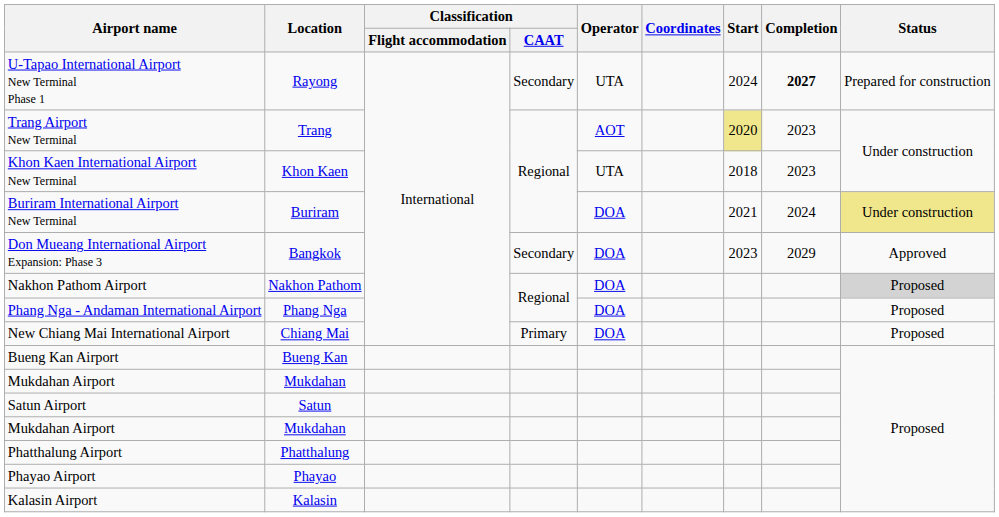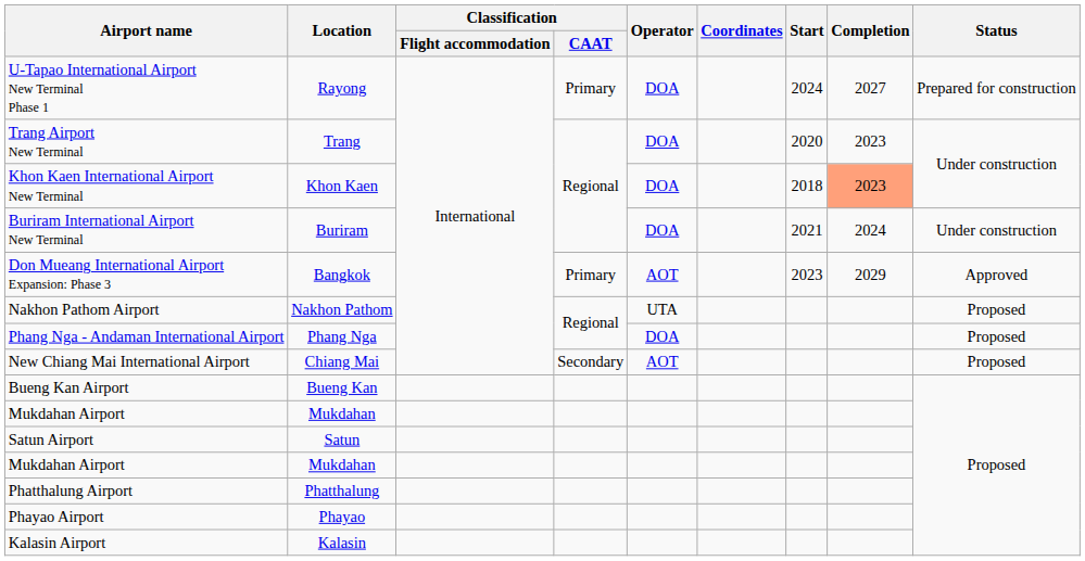U-Tapao International Airport New Terminal Phase 1 | Classification / CAAT: Secondary -> Primary
U-Tapao International Airport New Terminal Phase 1 | Operator: UTA -> DOA
U-Tapao International Airport New Terminal Phase 1 | Completion: bold -> normal
Trang Airport New Terminal | Operator: AOT -> DOA
Trang Airport New Terminal | Start: khaki background -> no background
Khon Kaen International Airport New Terminal | Operator: UTA -> DOA
Khon Kaen International Airport New Terminal | Completion: no background -> lightsalmon background
Buriram International Airport New Terminal | Status: khaki background -> no background
Don Mueang International Airport Expansion: Phase 3 | Classification / CAAT: Secondary -> Primary
Don Mueang International Airport Expansion: Phase 3 | Operator: DOA -> AOT
Nakhon Pathom Airport | Operator: DOA -> UTA
Nakhon Pathom Airport | Status: lightgrey background -> no background
New Chiang Mai International Airport | Classification / CAAT: Primary -> Secondary
New Chiang Mai International Airport | Operator: DOA -> AOT
